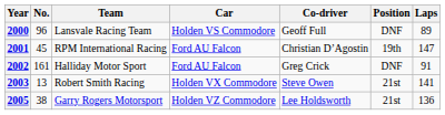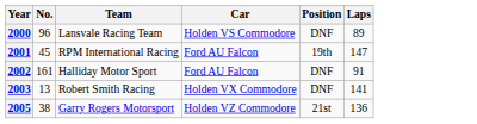- column: Co-driver | Geoff Full | Christian D’Agostin | Greg Crick | Steve Owen | Lee Holdsworth
2003 | Position: 21st -> DNF
